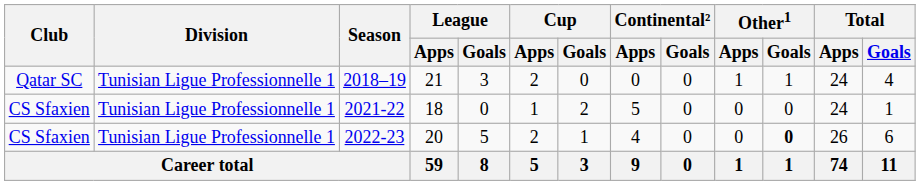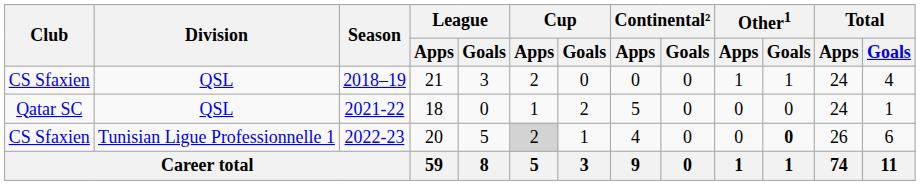2018–19 | Club: Qatar SC -> CS Sfaxien
2018–19 | Division: Tunisian Ligue Professionnelle 1 -> QSL
2021-22 | Club: CS Sfaxien -> Qatar SC
2021-22 | Division: Tunisian Ligue Professionnelle 1 -> QSL
2022-23 | Cup / Apps: no background -> lightgrey background
